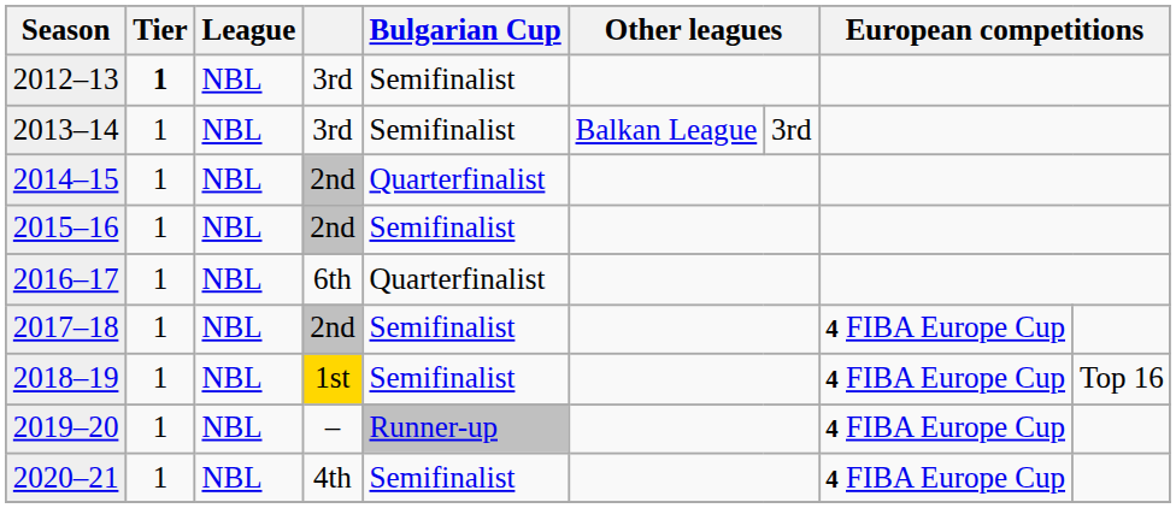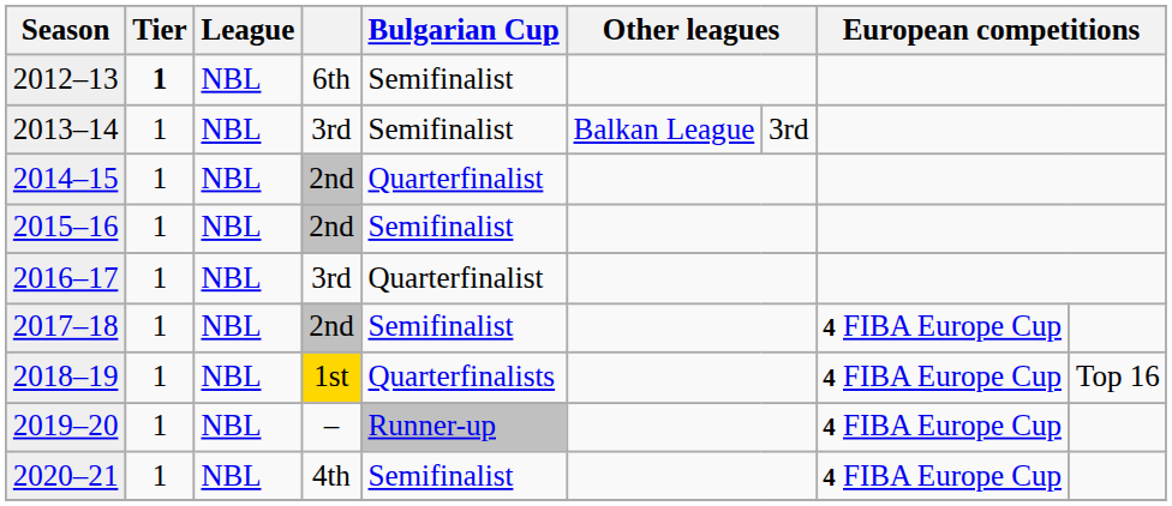2012–13 | column 4: 3rd -> 6th
2016–17 | column 4: 6th -> 3rd
2018–19 | Bulgarian Cup: Semifinalist -> Quarterfinalists
